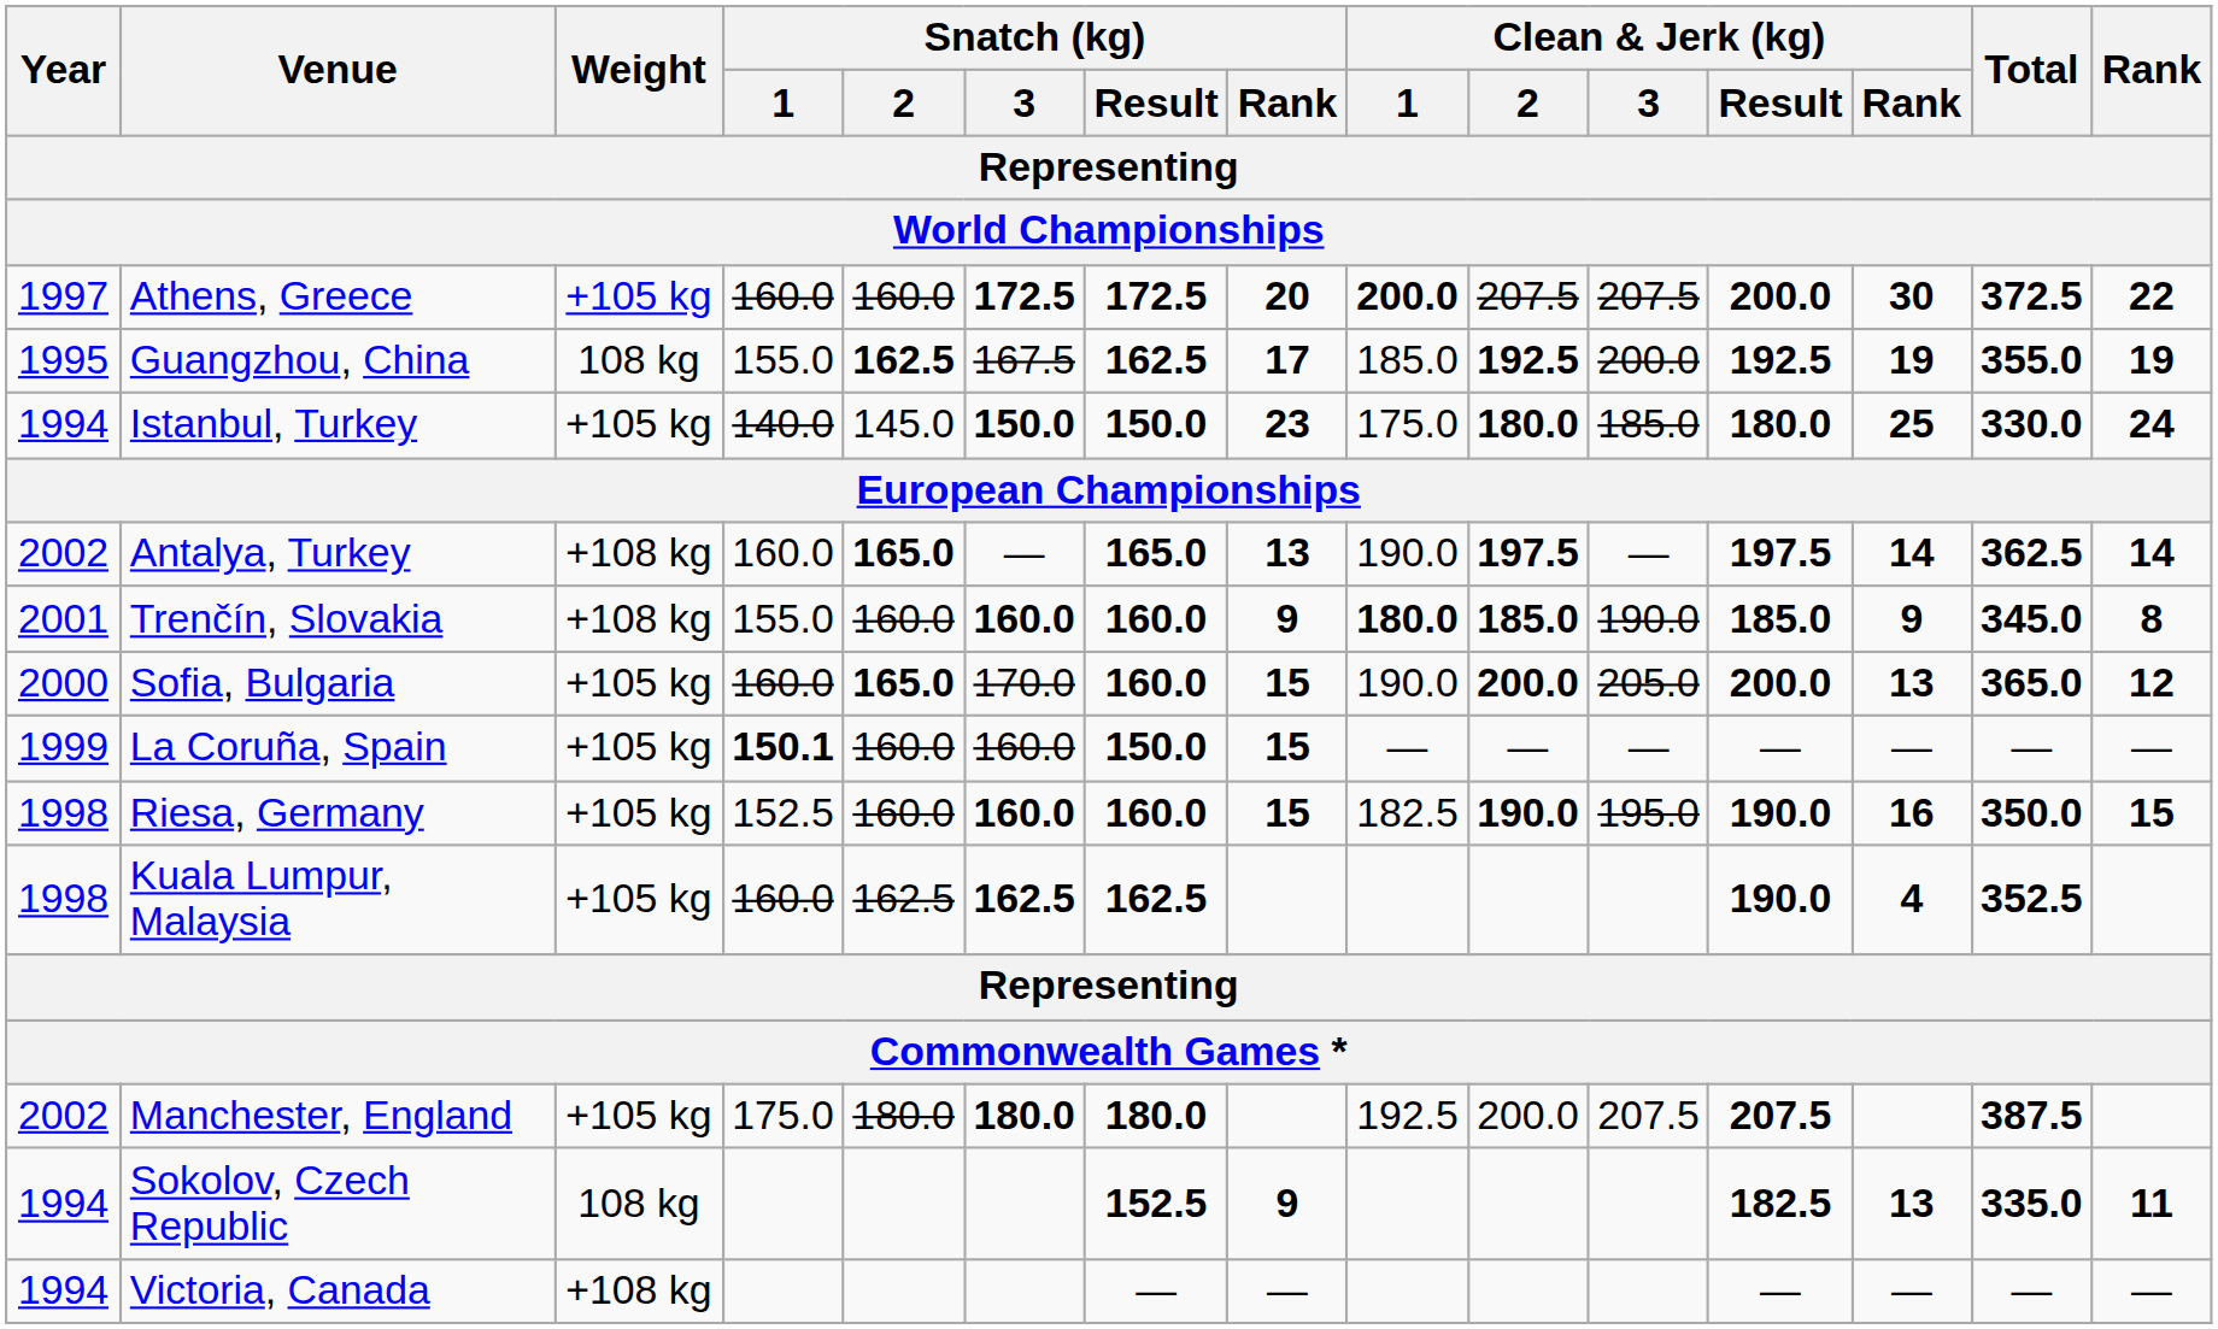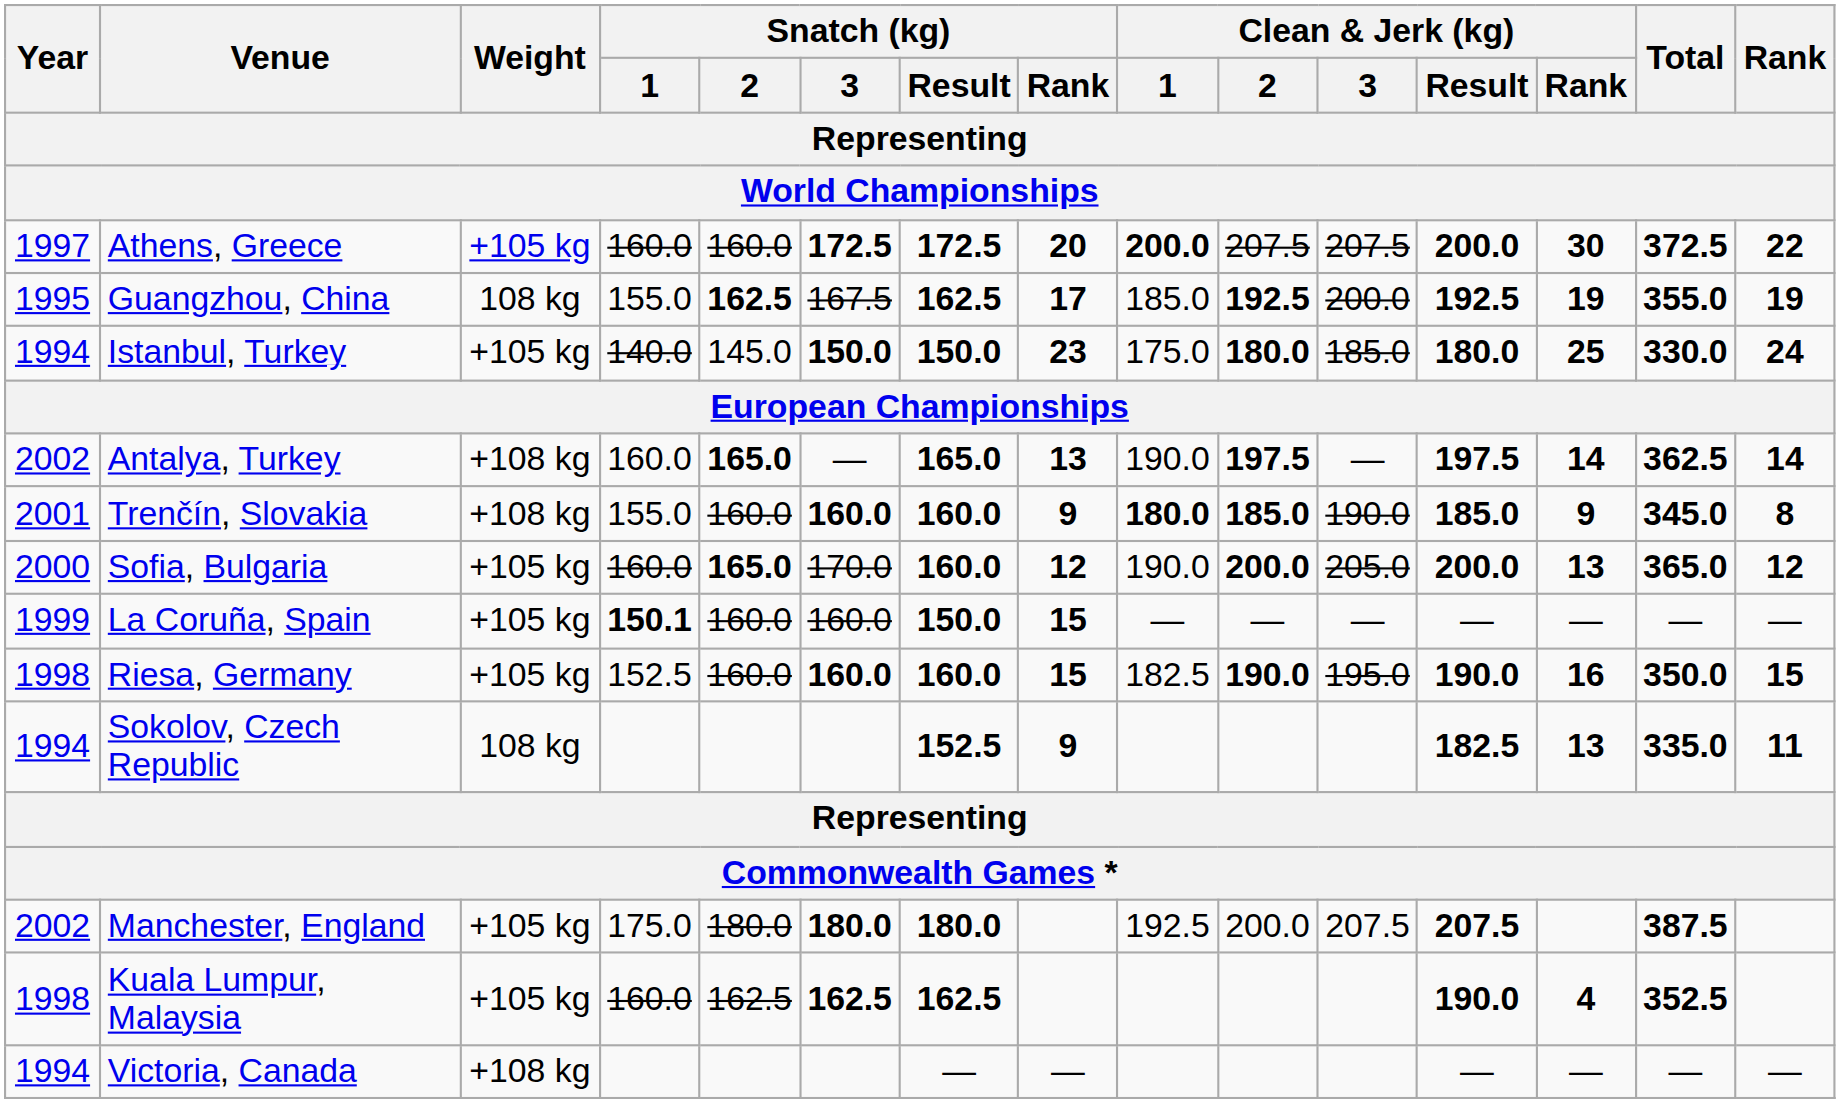Sofia, Bulgaria | Snatch (kg) / Rank: 15 -> 12
rows swapped: Sokolov, Czech Republic <-> Kuala Lumpur, Malaysia
